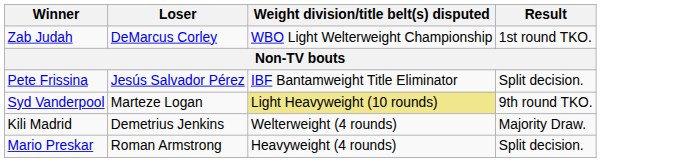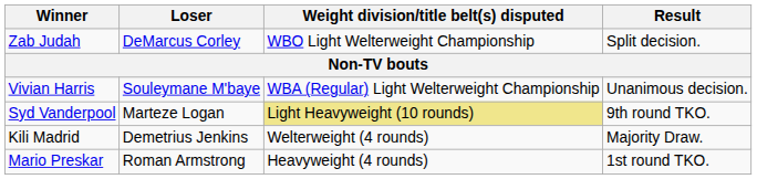Zab Judah | Result: 1st round TKO. -> Split decision.
+ row: Vivian Harris | Souleymane M'baye | WBA (Regular) Light Welterweight Championship | Unanimous decision.
- row: Pete Frissina | Jesús Salvador Pérez | IBF Bantamweight Title Eliminator | Split decision.
Mario Preskar | Result: Split decision. -> 1st round TKO.
